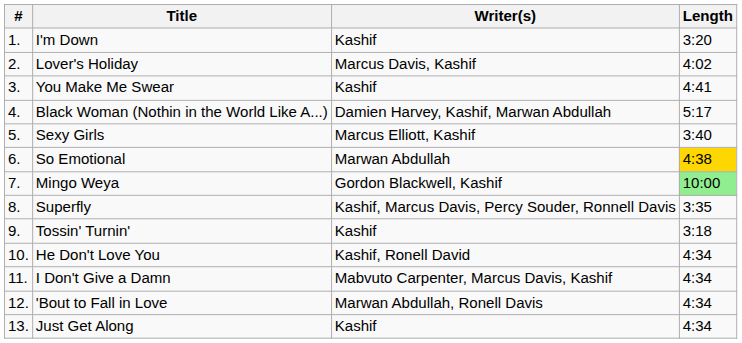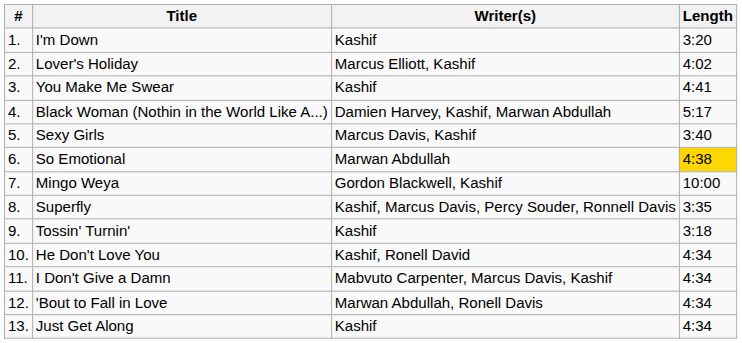Lover's Holiday | Writer(s): Marcus Davis, Kashif -> Marcus Elliott, Kashif
Sexy Girls | Writer(s): Marcus Elliott, Kashif -> Marcus Davis, Kashif
Mingo Weya | Length: lightgreen background -> no background
